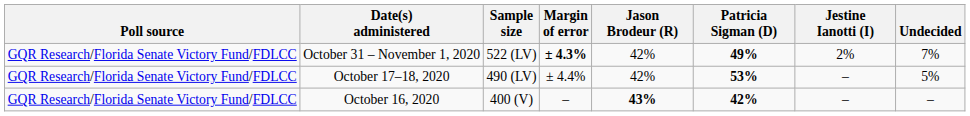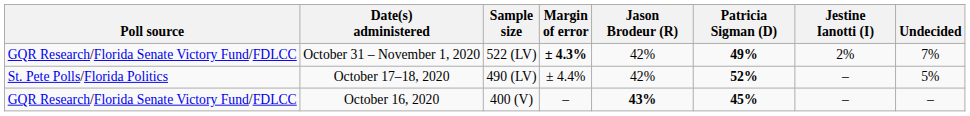October 17–18, 2020 | Poll source: GQR Research/Florida Senate Victory Fund/FDLCC -> St. Pete Polls/Florida Politics
October 17–18, 2020 | Patricia Sigman (D): 53% -> 52%
October 16, 2020 | Patricia Sigman (D): 42% -> 45%
